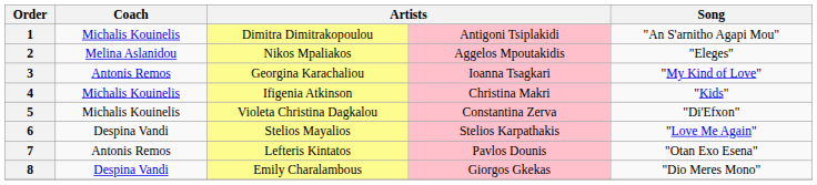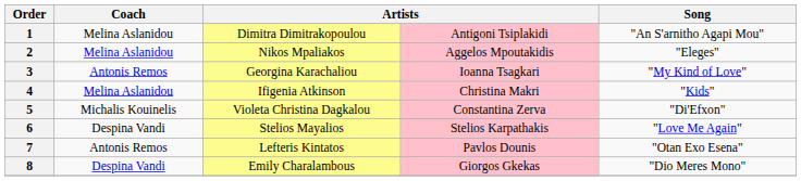1 | Coach: Michalis Kouinelis -> Melina Aslanidou
4 | Coach: Michalis Kouinelis -> Melina Aslanidou
